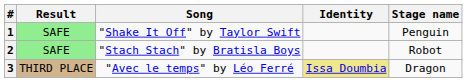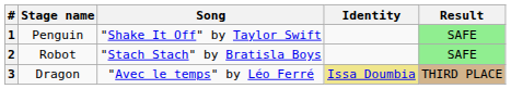columns swapped: Stage name <-> Result
